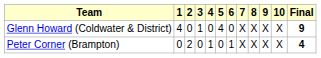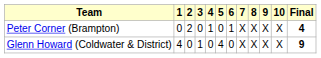rows swapped: Peter Corner (Brampton) <-> Glenn Howard (Coldwater & District)
